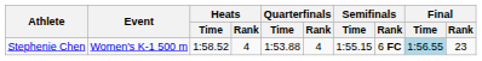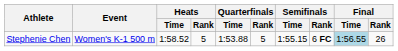Stephenie Chen | Heats / Rank: 4 -> 5
Stephenie Chen | Quarterfinals / Rank: 4 -> 5
Stephenie Chen | Final / Rank: 23 -> 26
